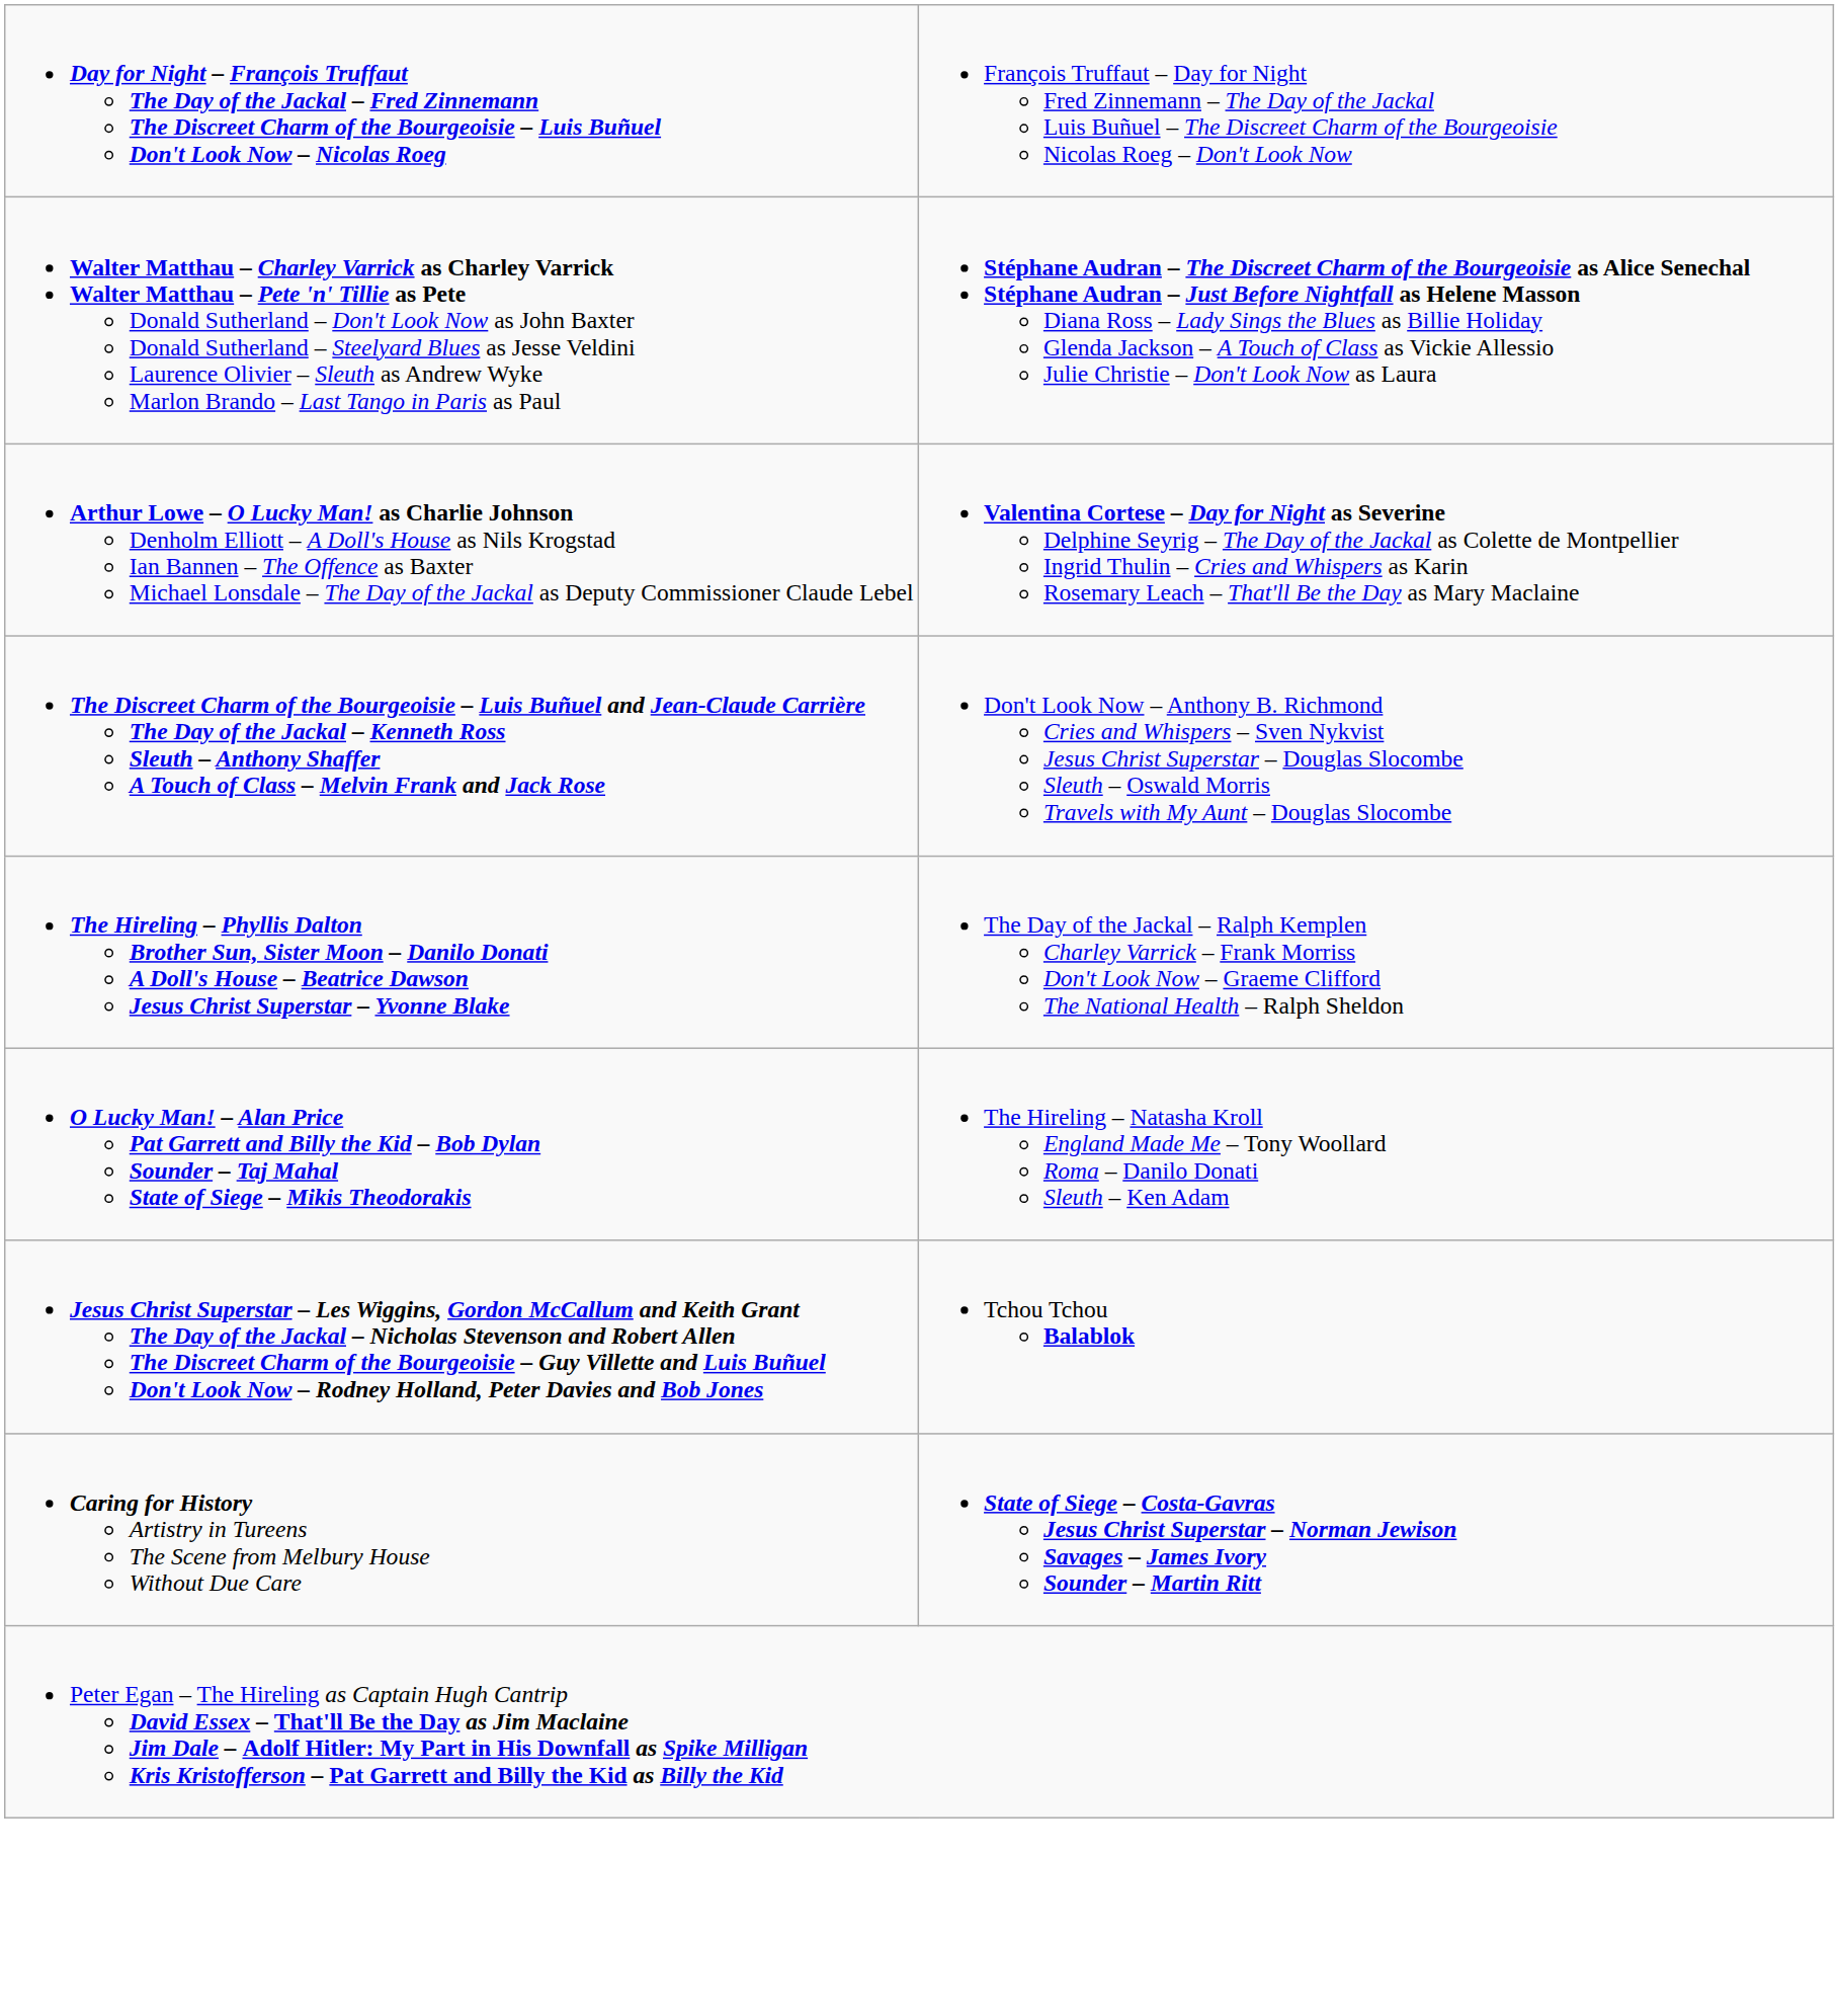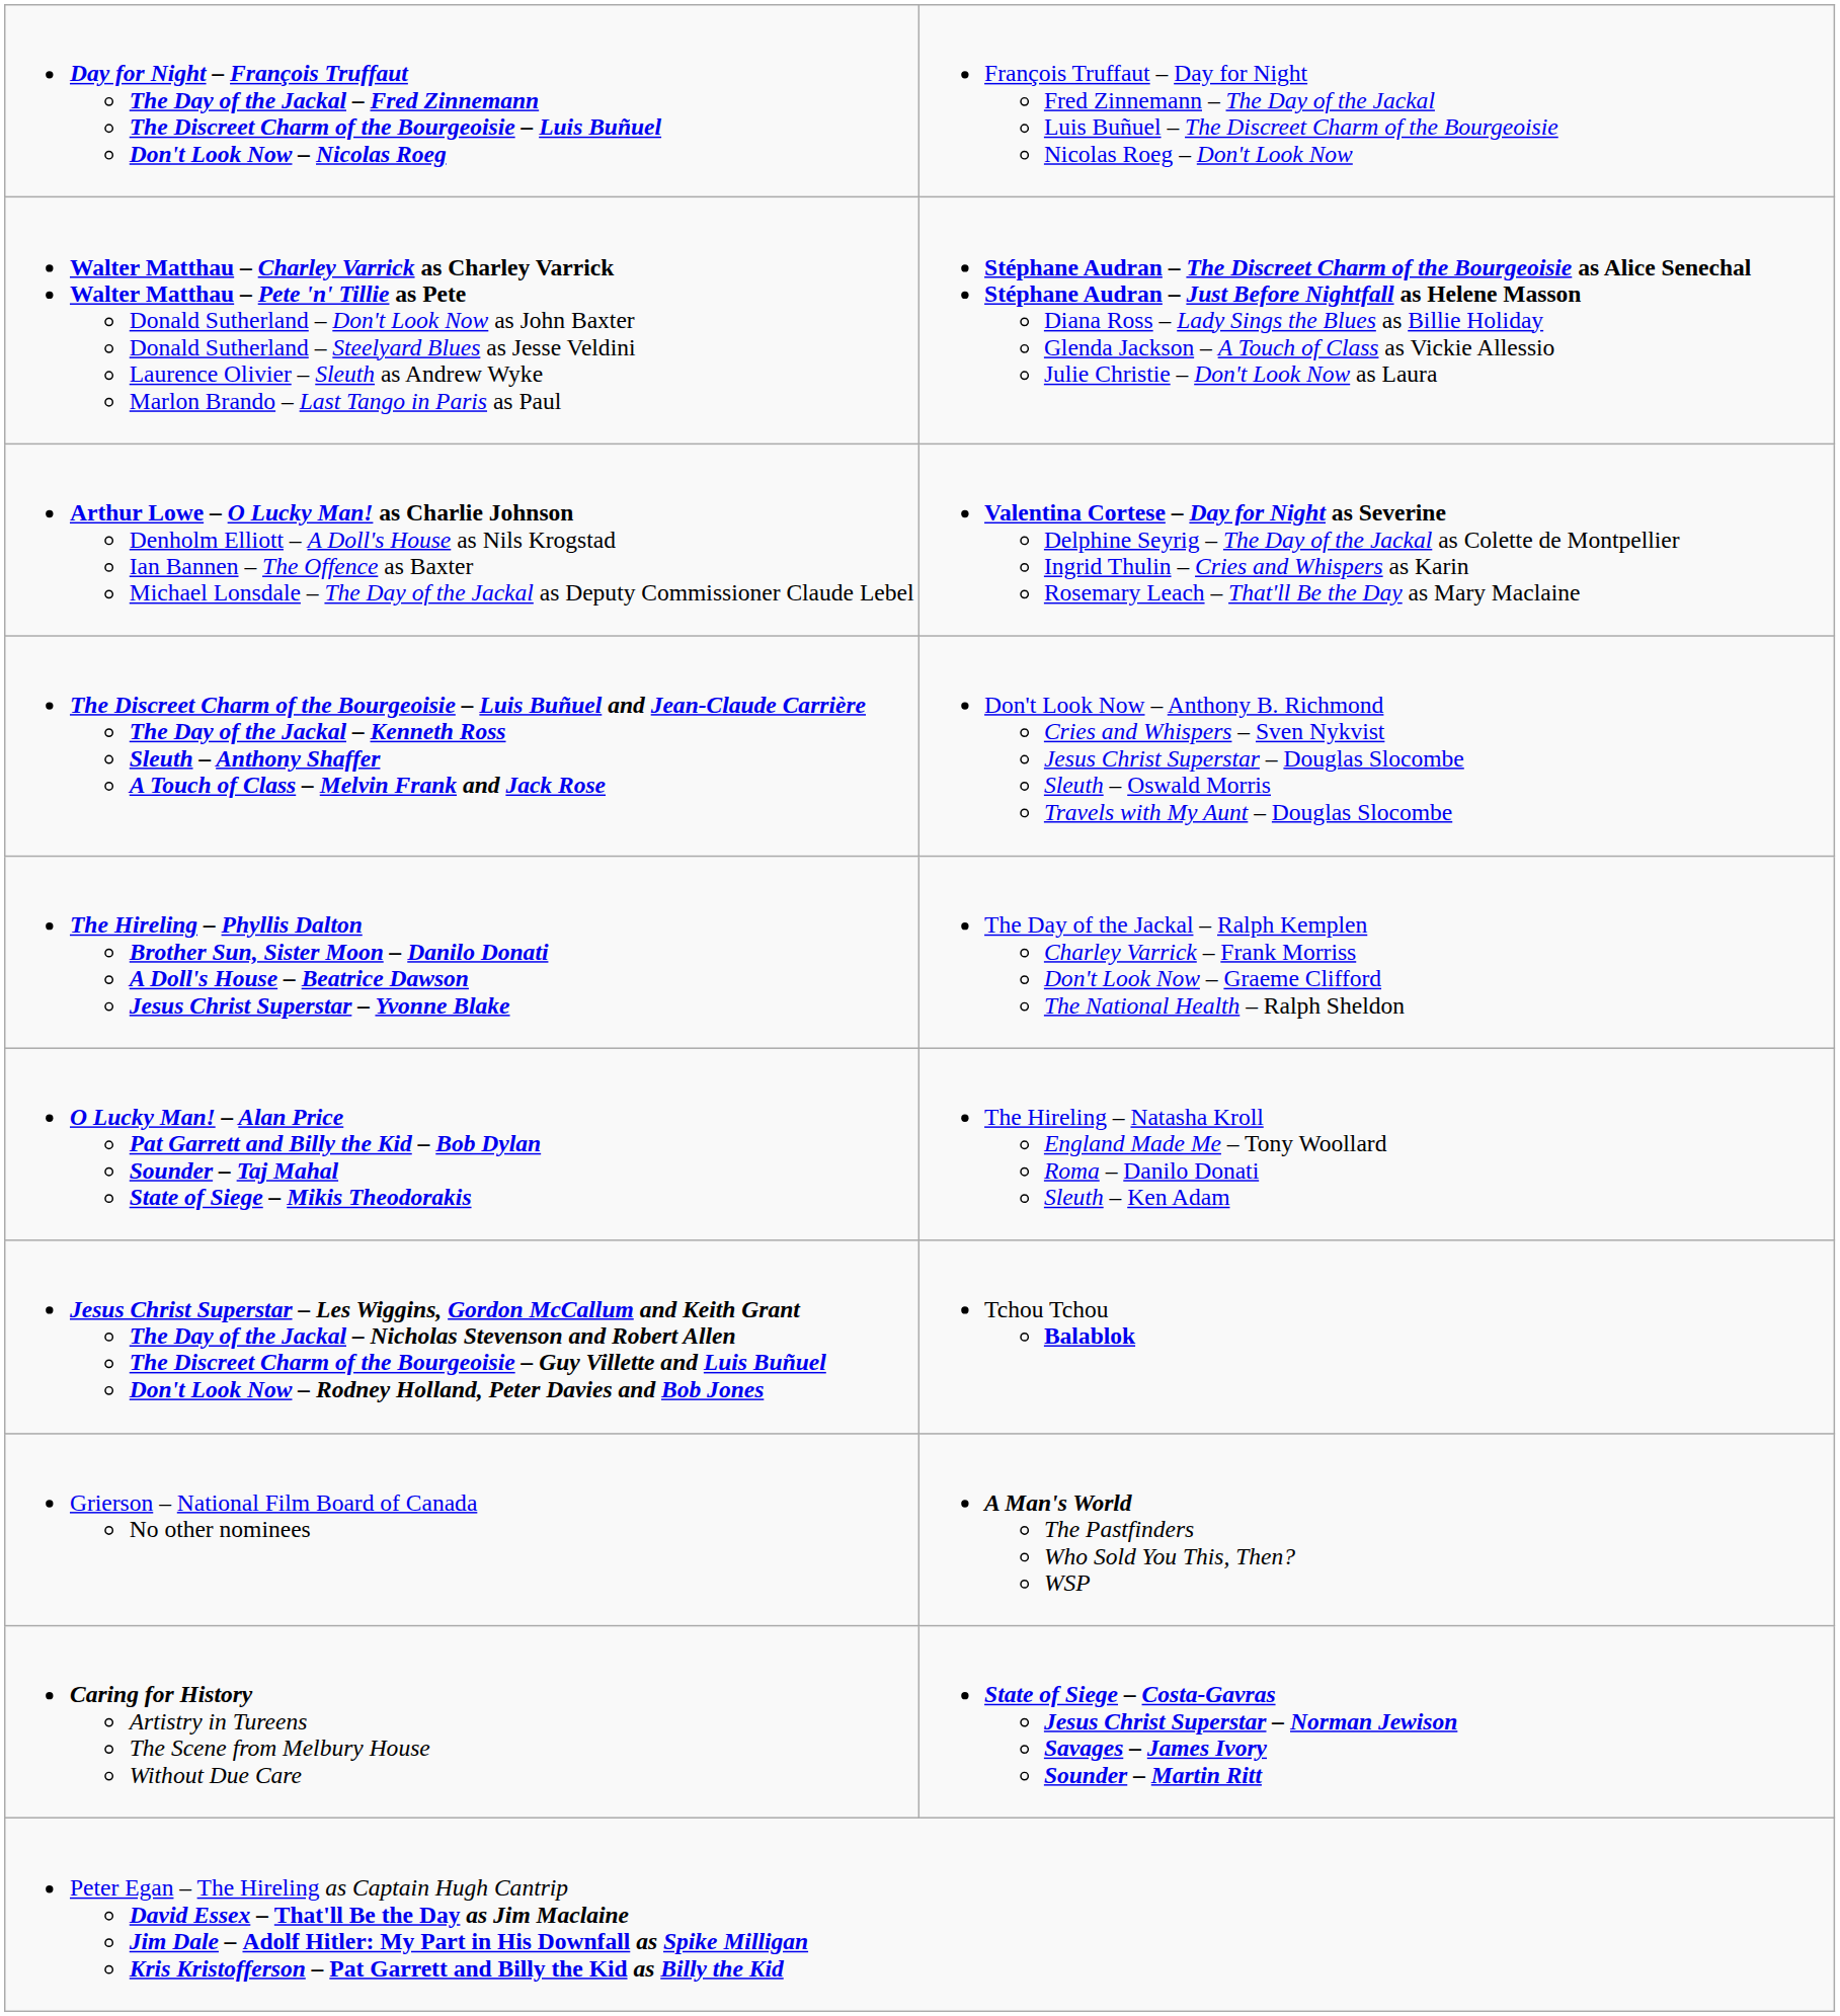+ row: Grierson – National Film Board of Canada No other nominees | A Man's World The Pastfinders Who Sold You This, Then? WSP
